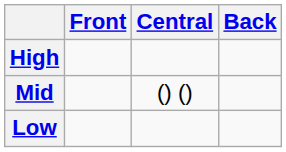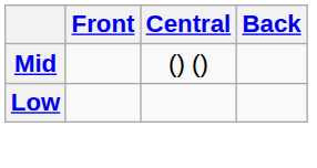- row: High
